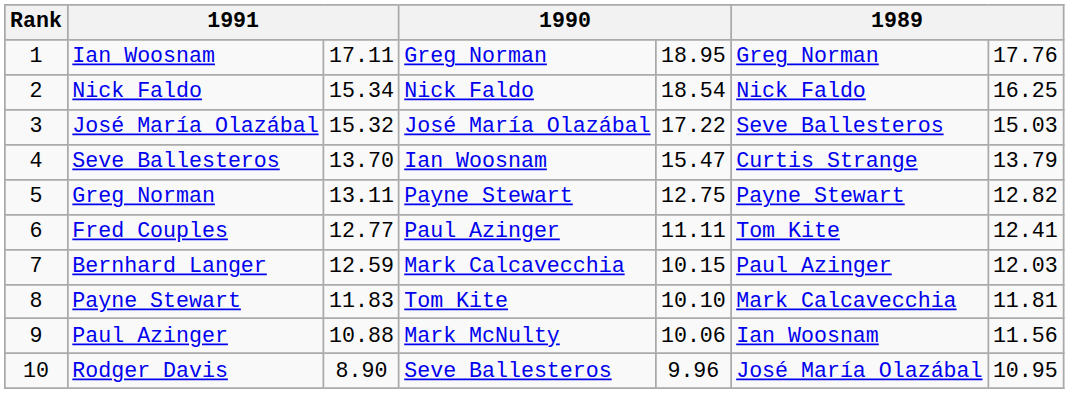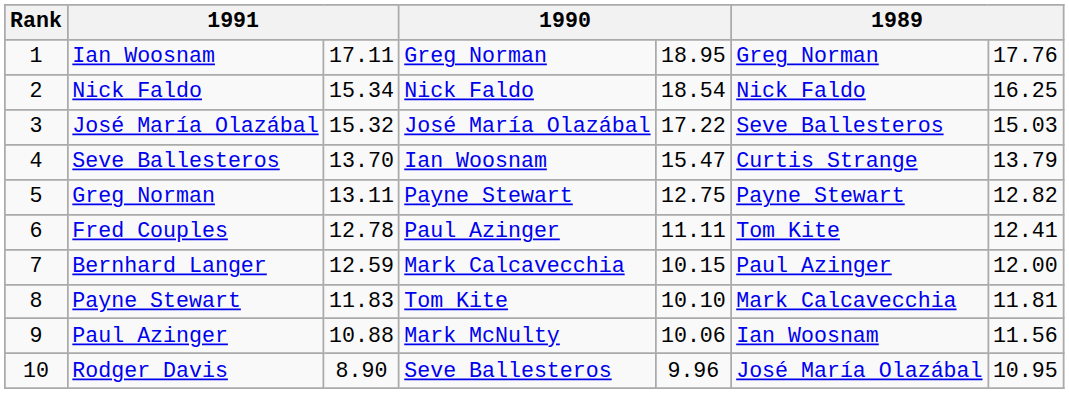Fred Couples | column 3: 12.77 -> 12.78
Bernhard Langer | column 7: 12.03 -> 12.00
